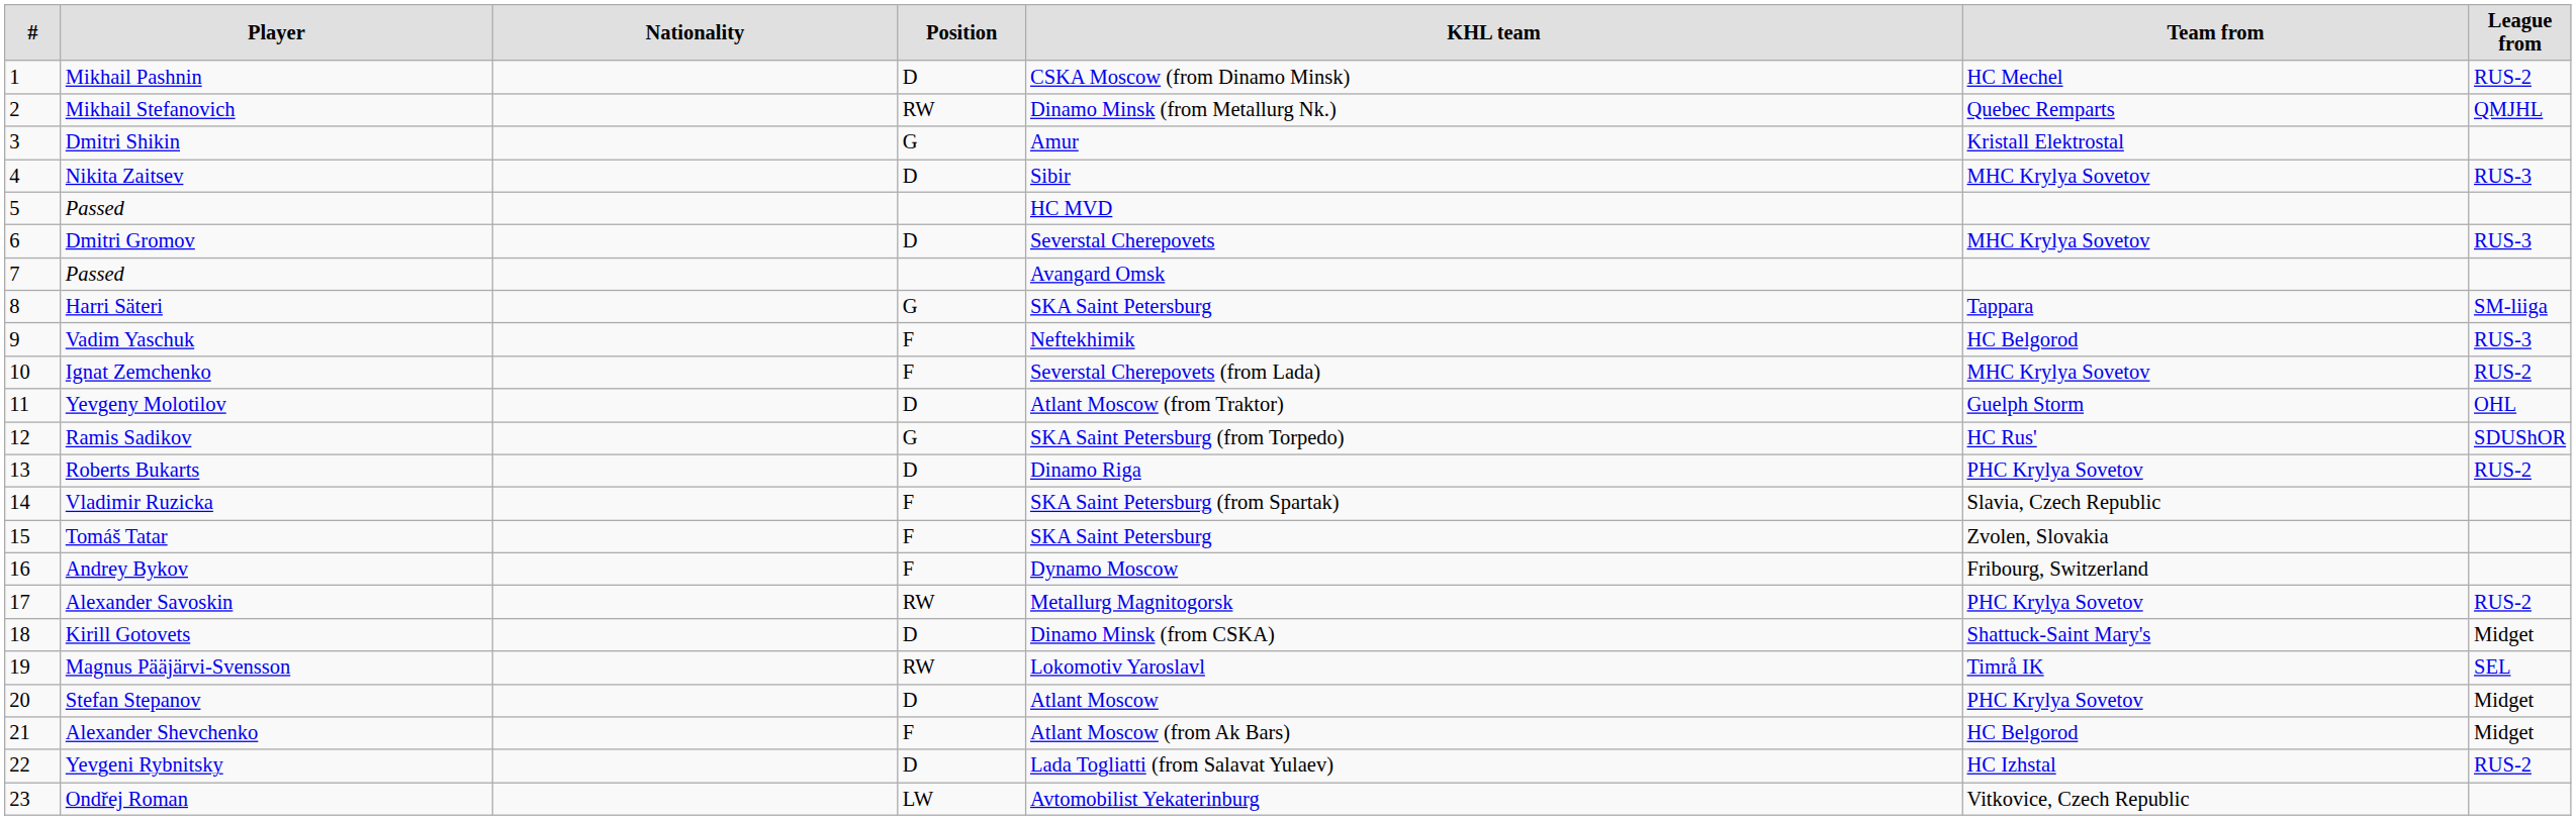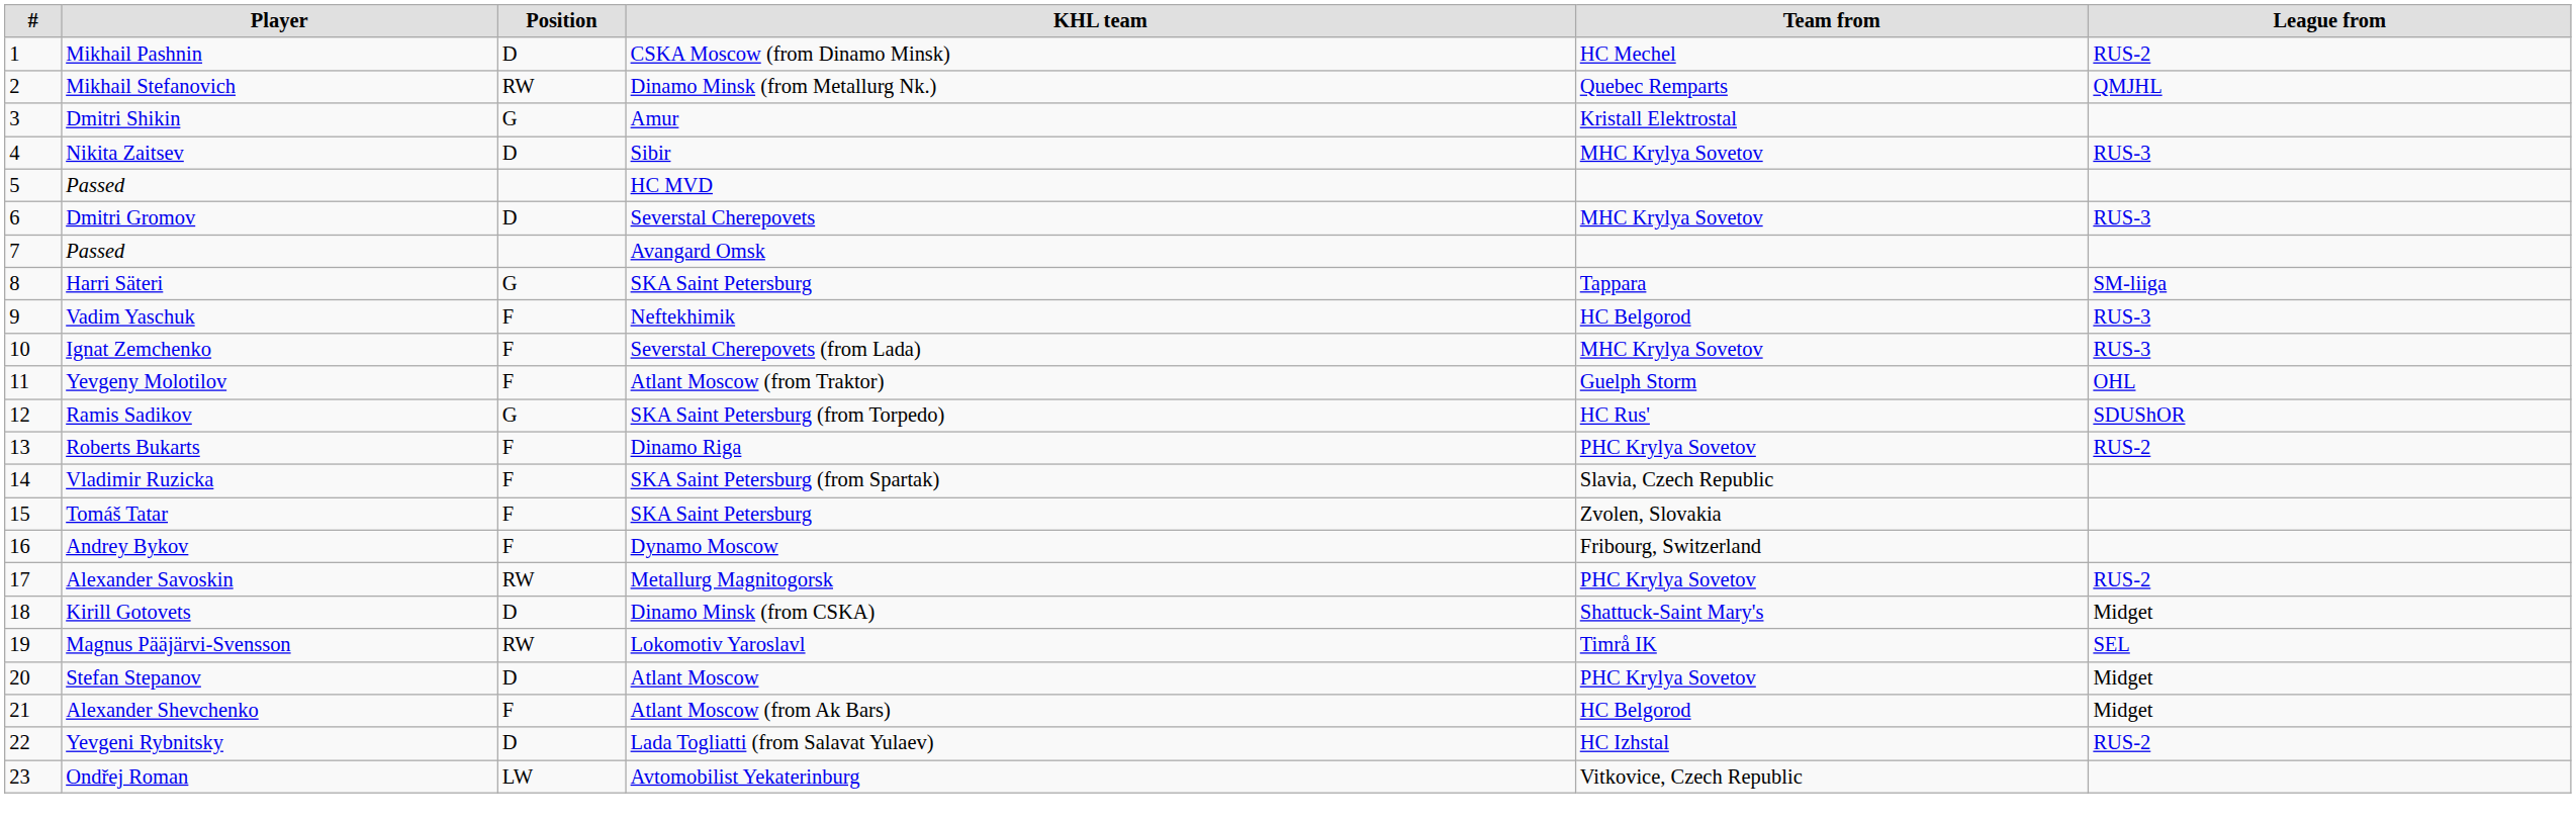- column: Nationality
Ignat Zemchenko | League from: RUS-2 -> RUS-3
Yevgeny Molotilov | Position: D -> F
Roberts Bukarts | Position: D -> F
